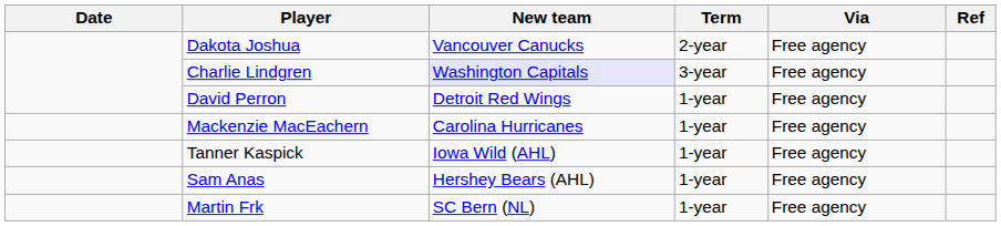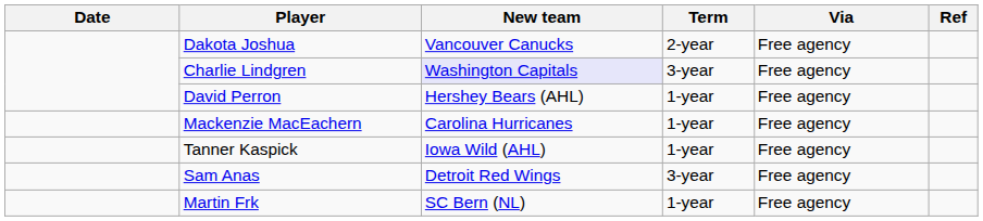David Perron | New team: Detroit Red Wings -> Hershey Bears (AHL)
Sam Anas | New team: Hershey Bears (AHL) -> Detroit Red Wings
Sam Anas | Term: 1-year -> 3-year
